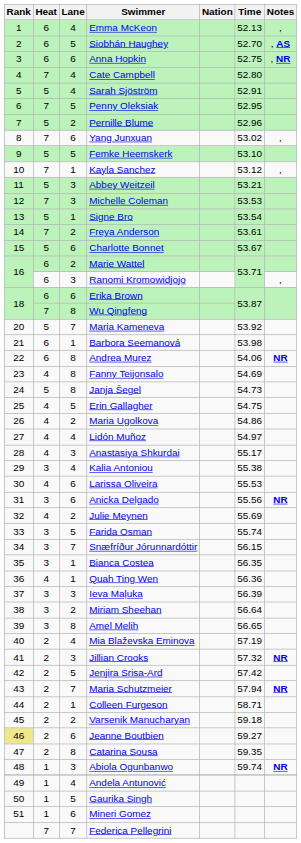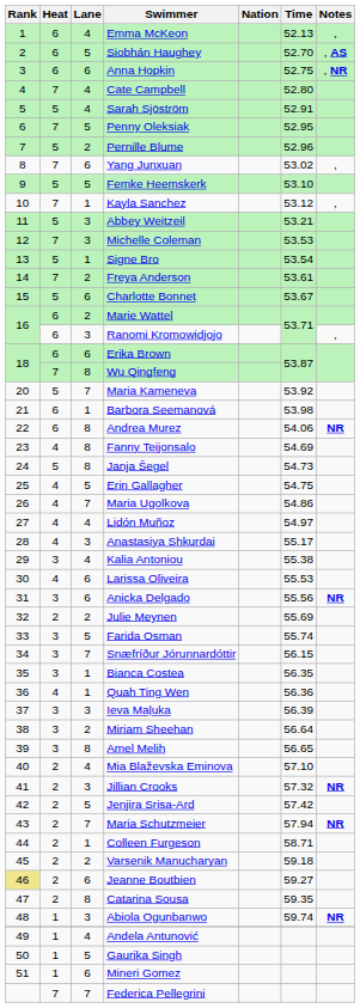Maria Ugolkova | Lane: 2 -> 7
Julie Meynen | Heat: 4 -> 2
Mia Blaževska Eminova | Time: 57.19 -> 57.10
